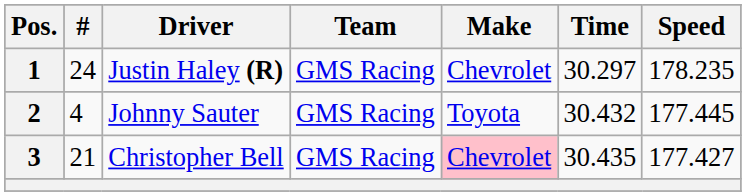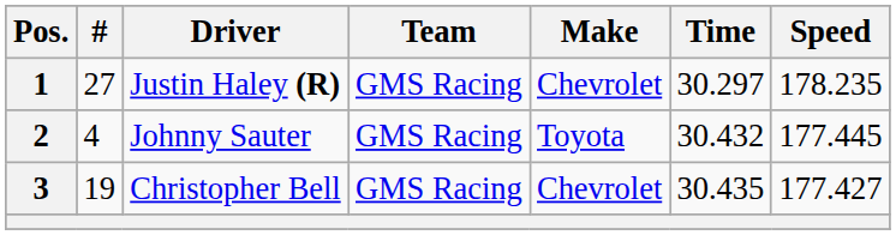1 | #: 24 -> 27
3 | #: 21 -> 19
3 | Make: pink background -> no background
